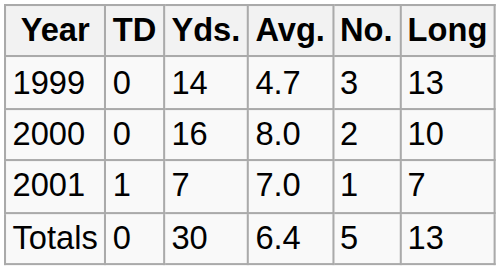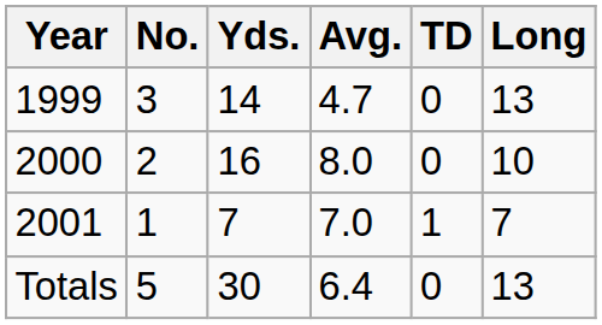columns swapped: No. <-> TD
